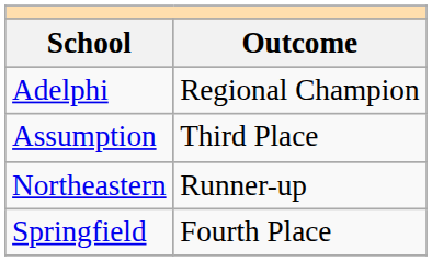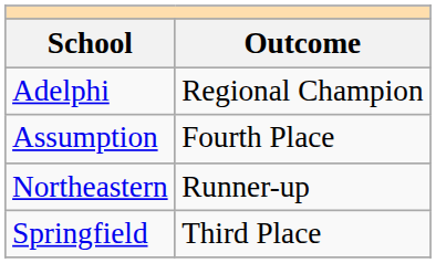Assumption | Outcome: Third Place -> Fourth Place
Springfield | Outcome: Fourth Place -> Third Place
